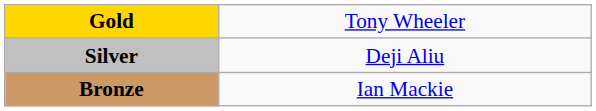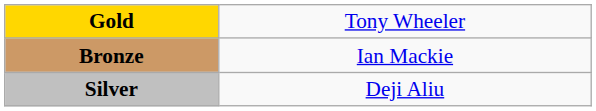rows swapped: Silver <-> Bronze
